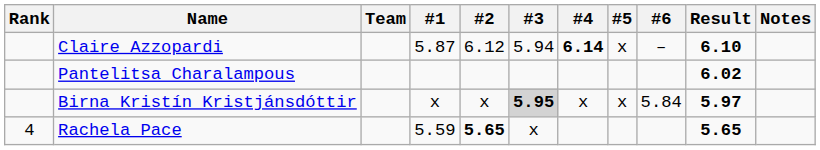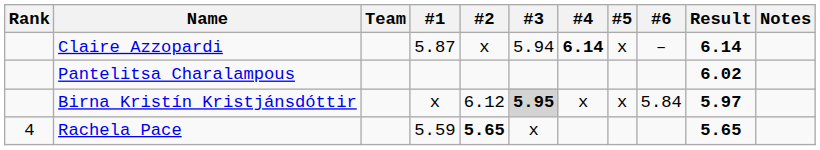Claire Azzopardi | #2: 6.12 -> x
Claire Azzopardi | Result: 6.10 -> 6.14
Birna Kristín Kristjánsdóttir | #2: x -> 6.12
